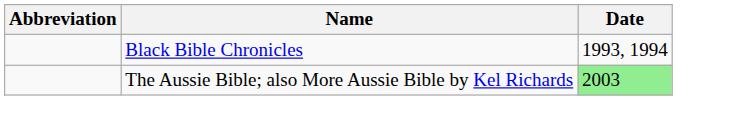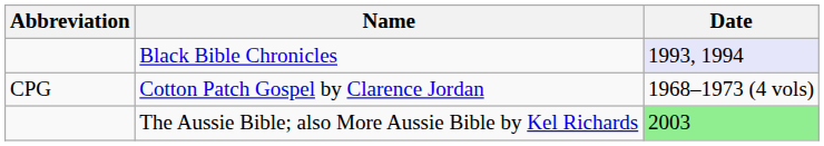Black Bible Chronicles | Date: no background -> lavender background
+ row: CPG | Cotton Patch Gospel by Clarence Jordan | 1968–1973 (4 vols)
